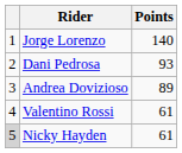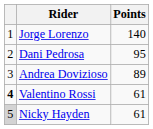Dani Pedrosa | Points: 93 -> 95
Valentino Rossi | column 1: normal -> bold
